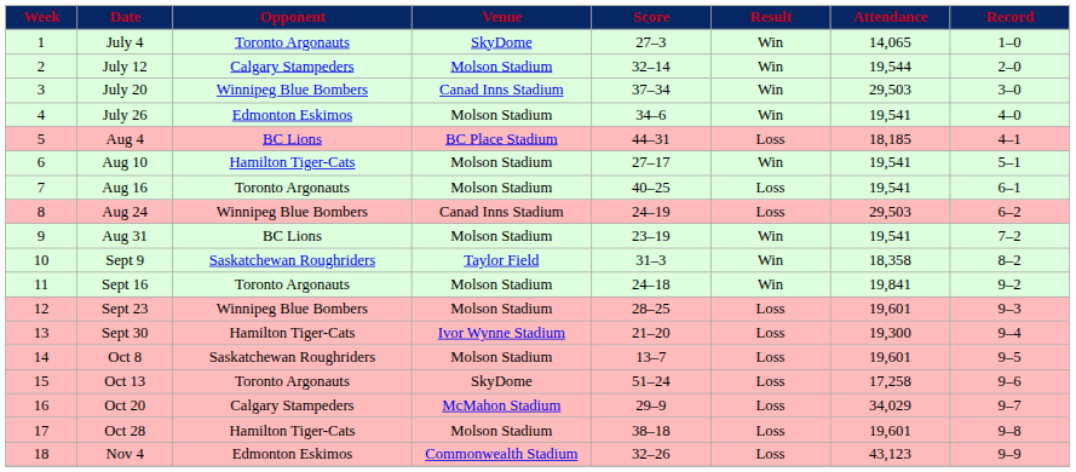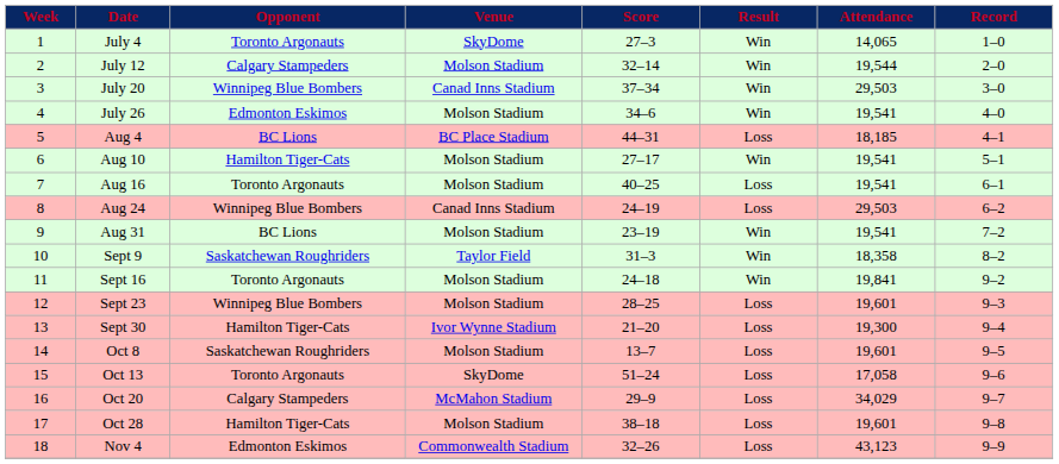Oct 13 | Attendance: 17,258 -> 17,058
